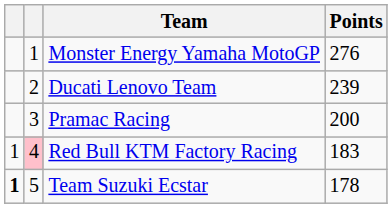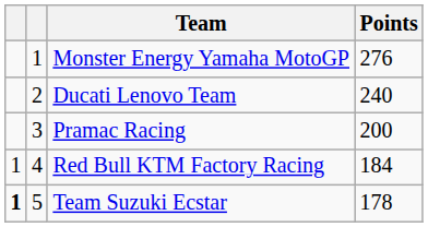Ducati Lenovo Team | Points: 239 -> 240
Red Bull KTM Factory Racing | column 2: pink background -> no background
Red Bull KTM Factory Racing | Points: 183 -> 184
